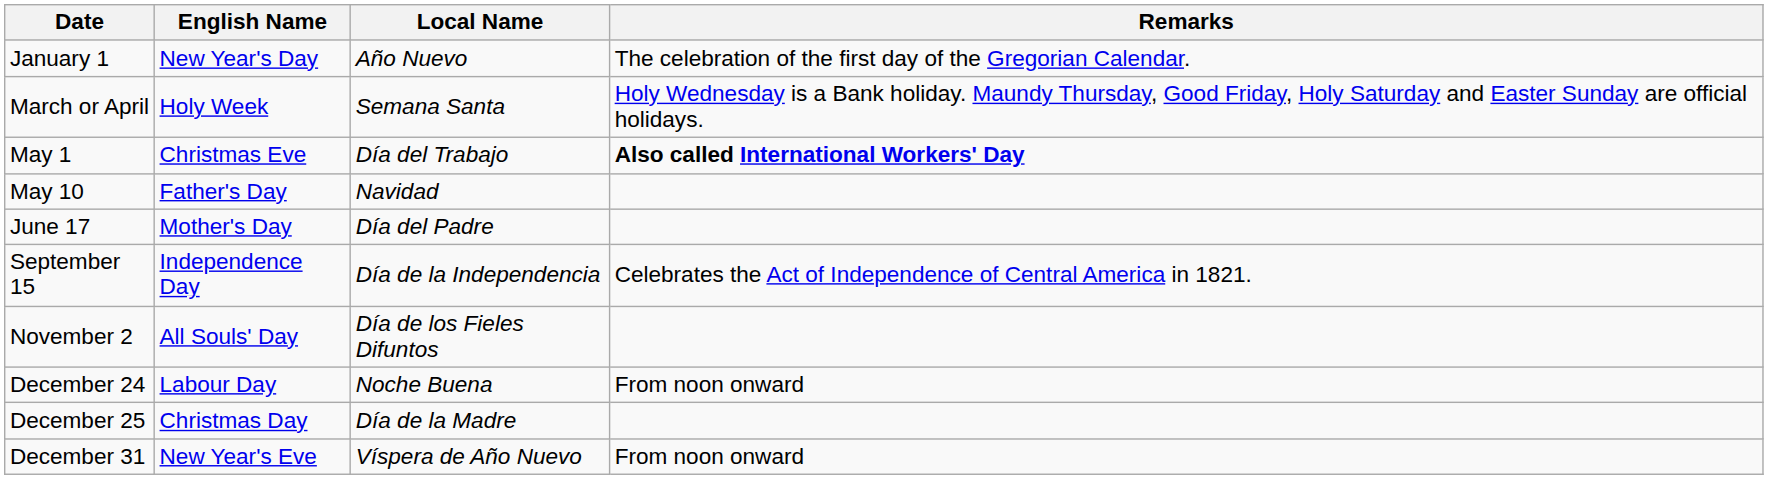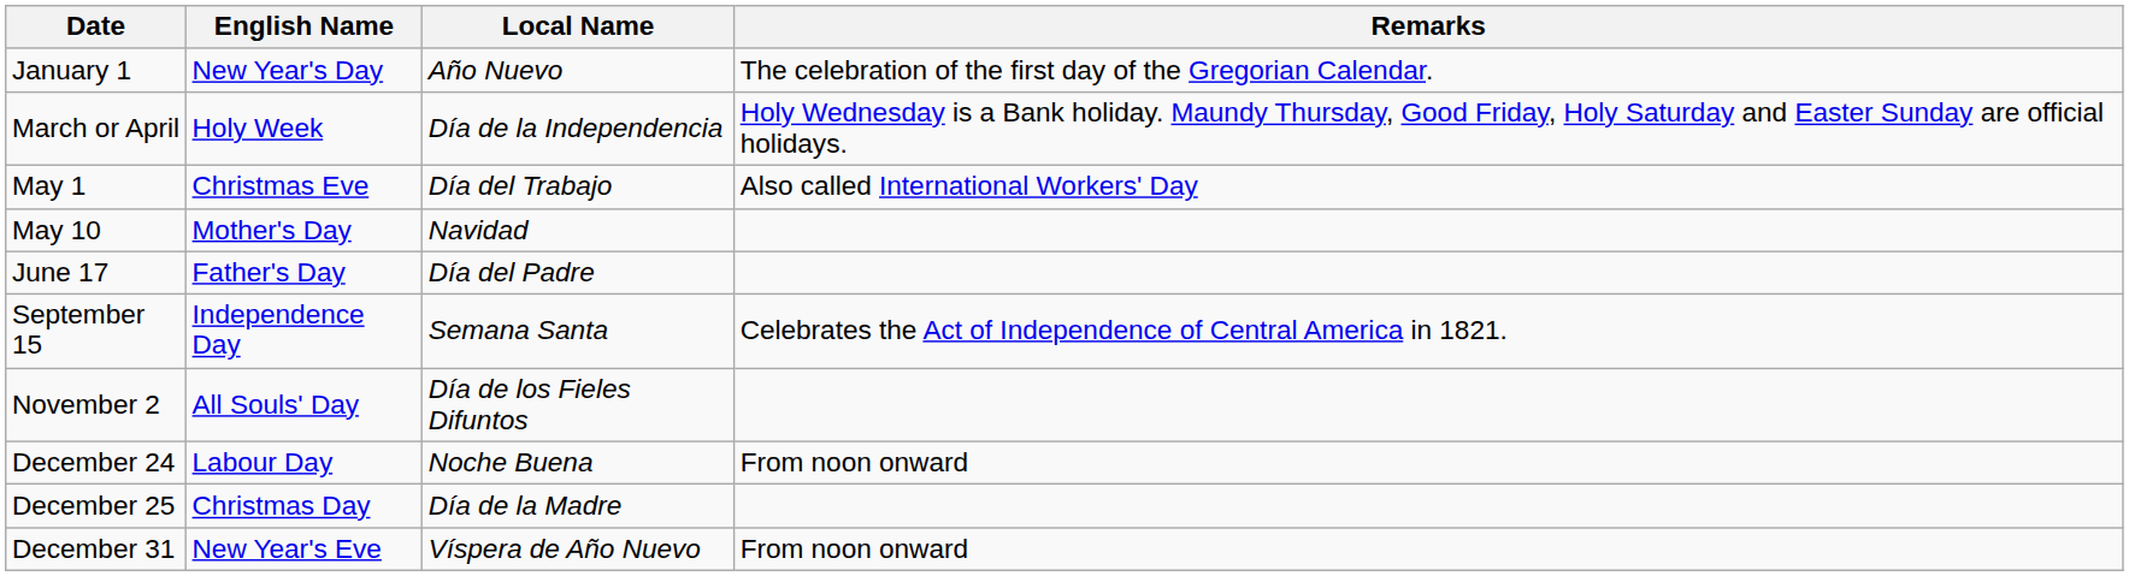March or April | Local Name: Semana Santa -> Día de la Independencia
May 1 | Remarks: bold -> normal
May 10 | English Name: Father's Day -> Mother's Day
June 17 | English Name: Mother's Day -> Father's Day
September 15 | Local Name: Día de la Independencia -> Semana Santa
